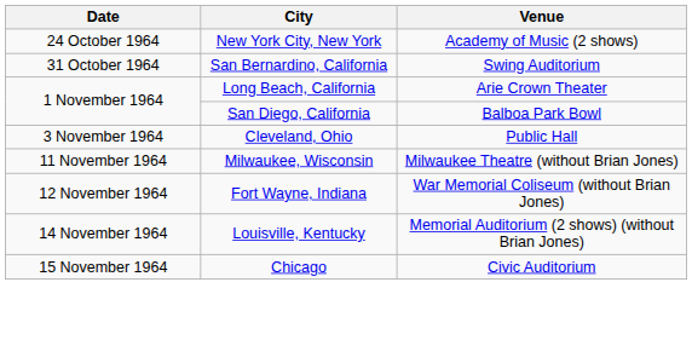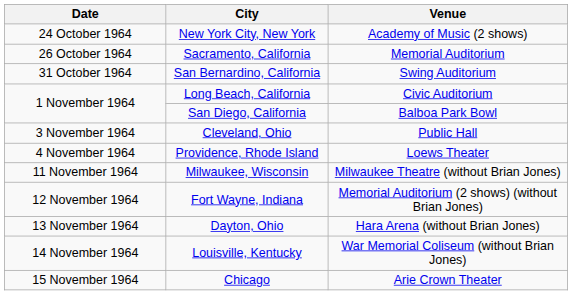+ row: 26 October 1964 | Sacramento, California | Memorial Auditorium
Long Beach, California | Venue: Arie Crown Theater -> Civic Auditorium
+ row: 4 November 1964 | Providence, Rhode Island | Loews Theater
Fort Wayne, Indiana | Venue: War Memorial Coliseum (without Brian Jones) -> Memorial Auditorium (2 shows) (without Brian Jones)
+ row: 13 November 1964 | Dayton, Ohio | Hara Arena (without Brian Jones)
Louisville, Kentucky | Venue: Memorial Auditorium (2 shows) (without Brian Jones) -> War Memorial Coliseum (without Brian Jones)
Chicago | Venue: Civic Auditorium -> Arie Crown Theater
